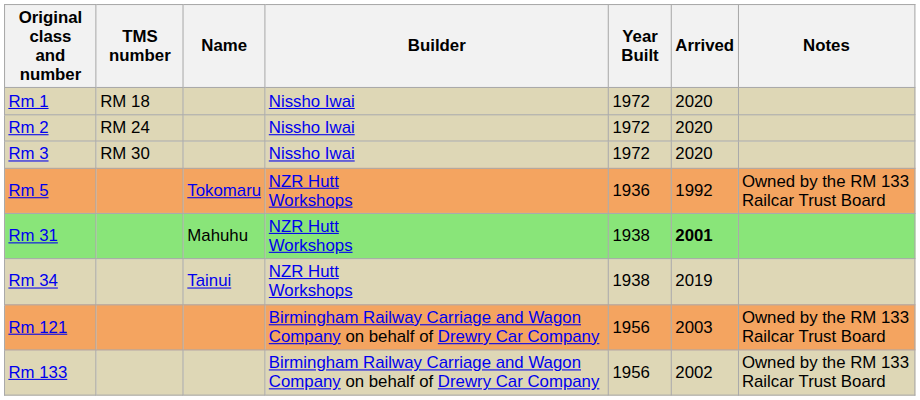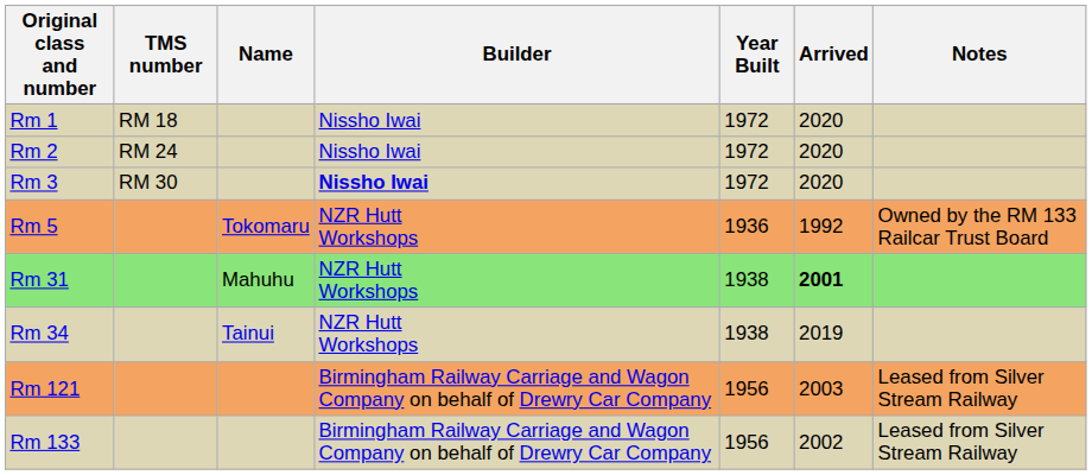Rm 3 | Builder: normal -> bold
Rm 121 | Notes: Owned by the RM 133 Railcar Trust Board -> Leased from Silver Stream Railway
Rm 133 | Notes: Owned by the RM 133 Railcar Trust Board -> Leased from Silver Stream Railway
